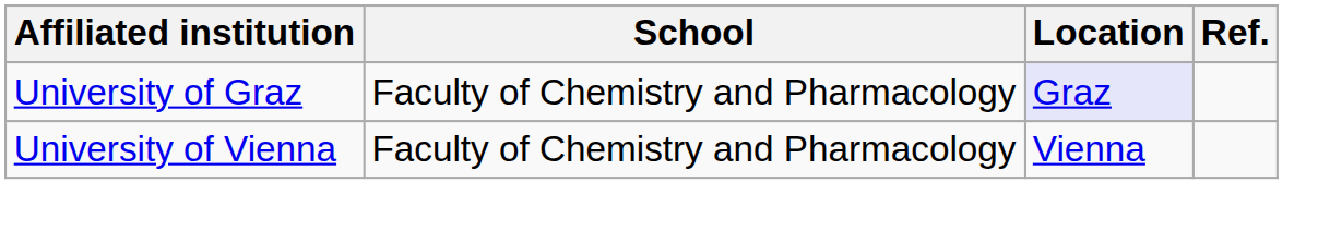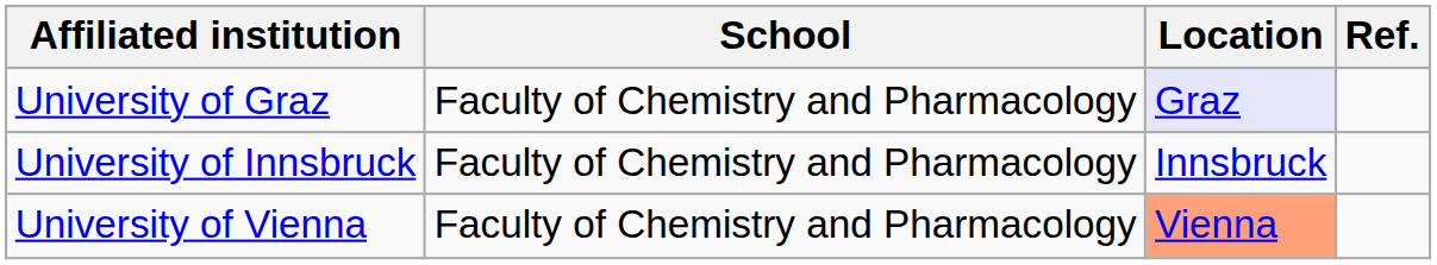+ row: University of Innsbruck | Faculty of Chemistry and Pharmacology | Innsbruck
University of Vienna | Location: no background -> lightsalmon background
